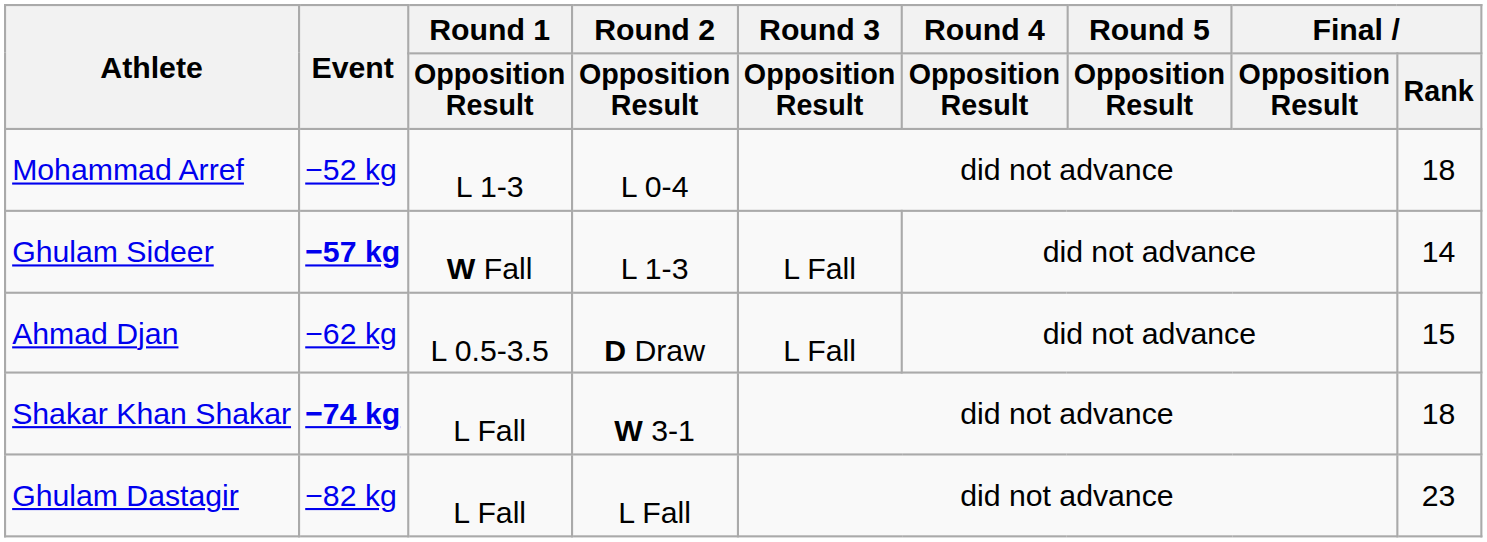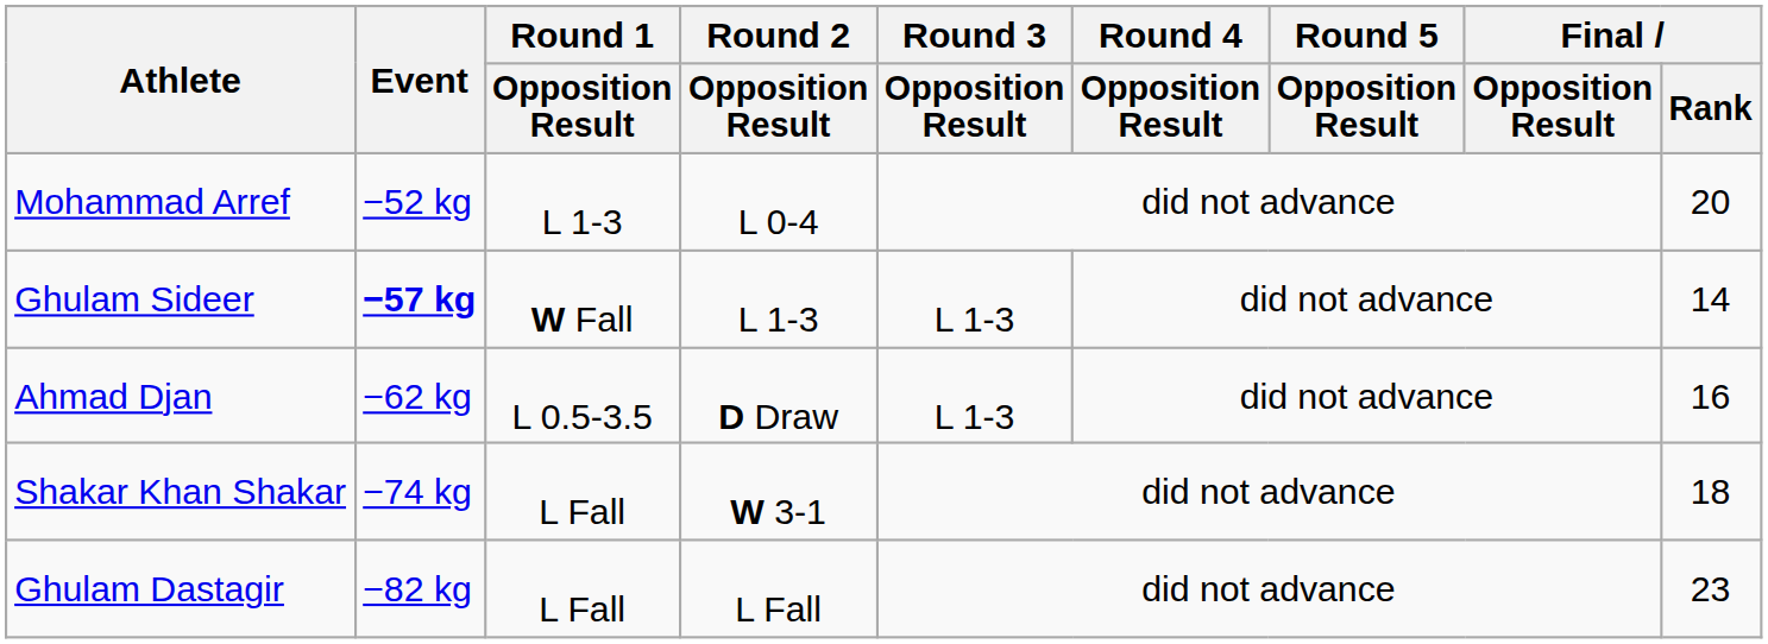Mohammad Arref | Final / Rank: 18 -> 20
Ghulam Sideer | Round 3 / Opposition Result: L Fall -> L 1-3
Ahmad Djan | Round 3 / Opposition Result: L Fall -> L 1-3
Ahmad Djan | Final / Rank: 15 -> 16
Shakar Khan Shakar | Event: bold -> normal
